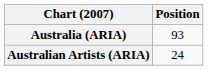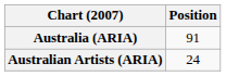Australia (ARIA) | Position: 93 -> 91
